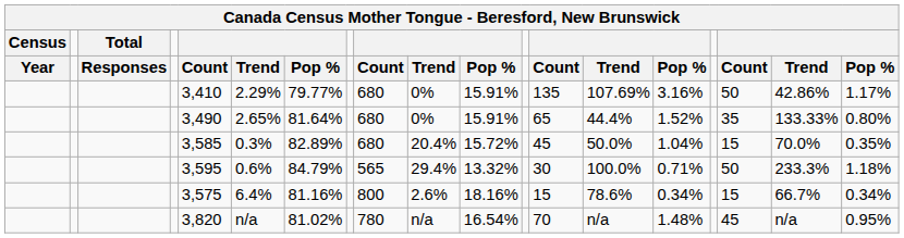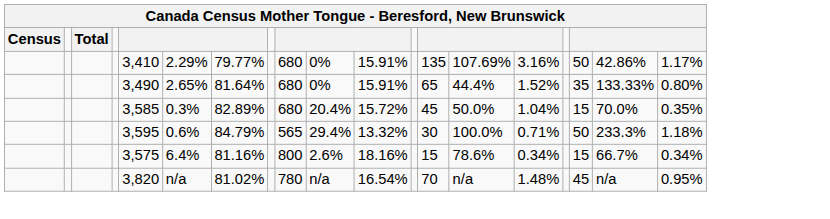- row: Year | Responses | Count | Trend | Pop % | Count | Trend | Pop % | Count | Trend | Pop % | Count | Trend | Pop %
